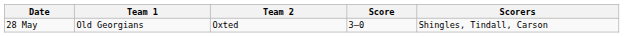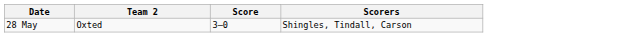- column: Team 1 | Old Georgians
